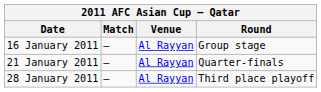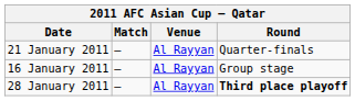rows swapped: 16 January 2011 <-> 21 January 2011
28 January 2011 | Round: normal -> bold
